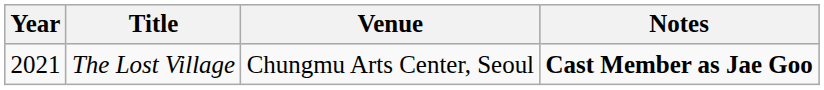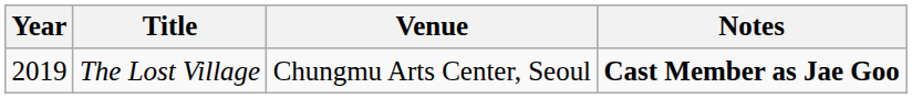The Lost Village | Year: 2021 -> 2019
